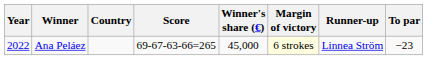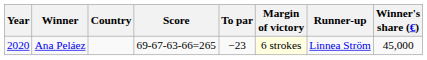columns swapped: To par <-> Winner's share (€)
Ana Peláez | Year: 2022 -> 2020
